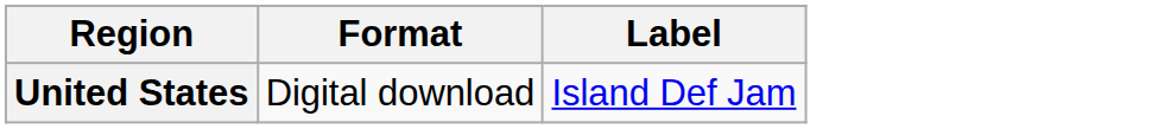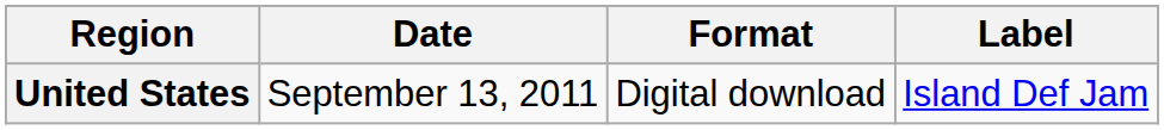+ column: Date | September 13, 2011
